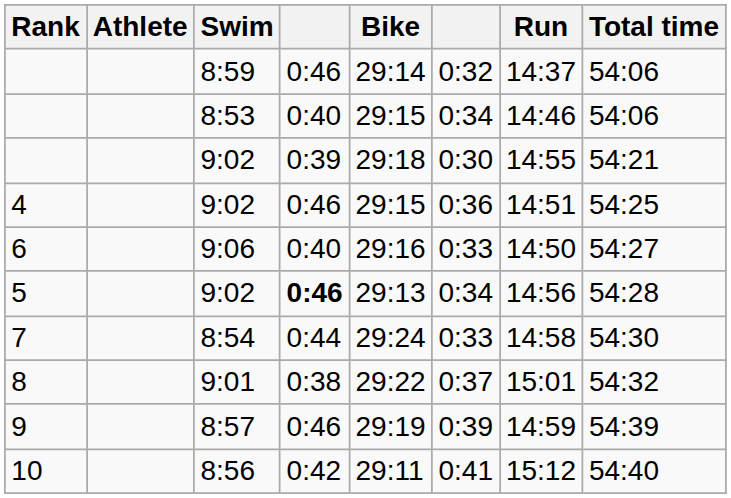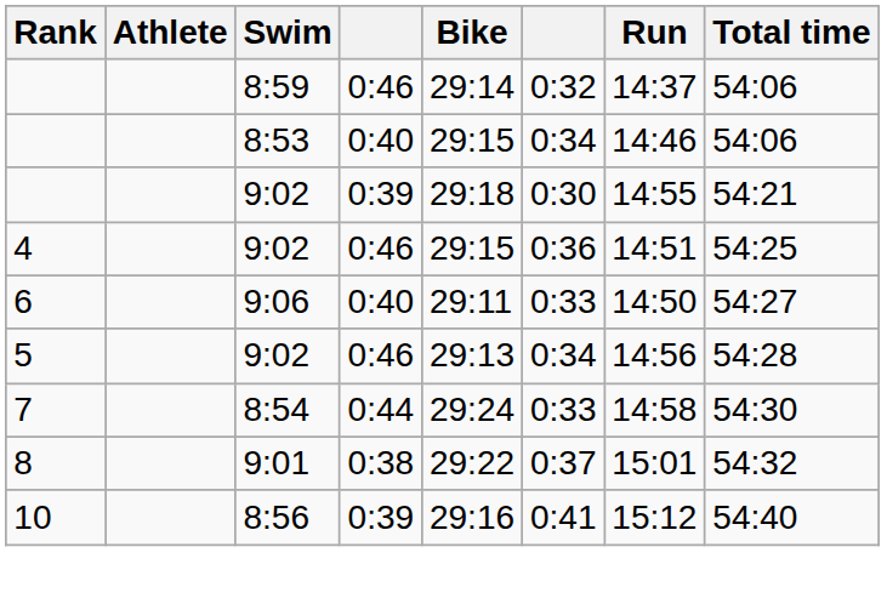6 | Bike: 29:16 -> 29:11
5 | column 4: bold -> normal
- row: 9 | 8:57 | 0:46 | 29:19 | 0:39 | 14:59 | 54:39
10 | column 4: 0:42 -> 0:39
10 | Bike: 29:11 -> 29:16
